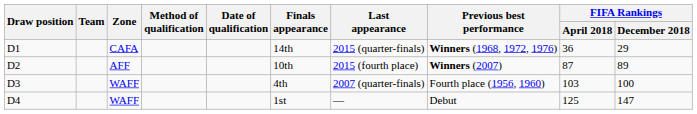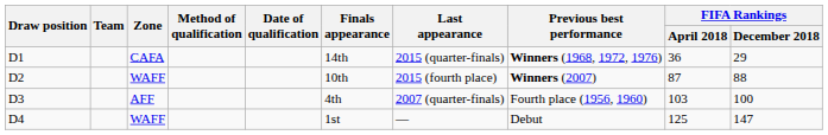D2 | Zone: AFF -> WAFF
D2 | FIFA Rankings / December 2018: 89 -> 88
D3 | Zone: WAFF -> AFF
